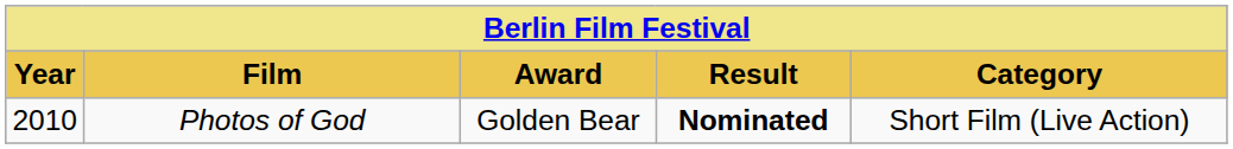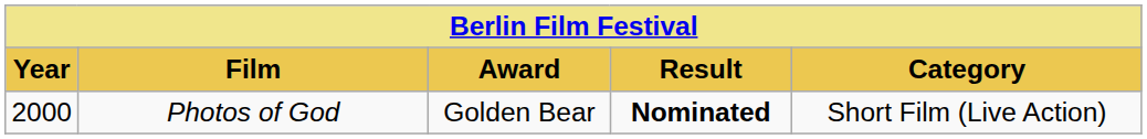Photos of God | Year: 2010 -> 2000
